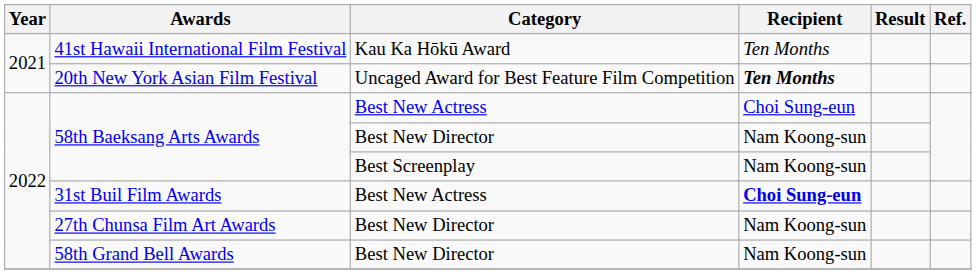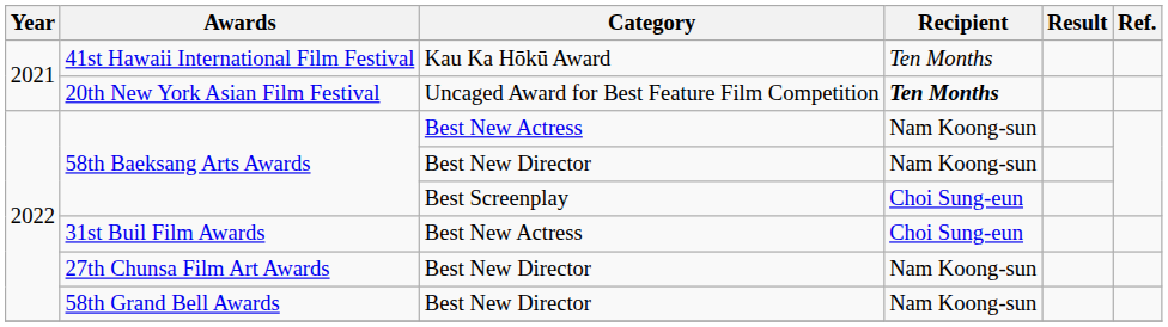58th Baeksang Arts Awards / Best New Actress | Recipient: Choi Sung-eun -> Nam Koong-sun
58th Baeksang Arts Awards / Best Screenplay | Recipient: Nam Koong-sun -> Choi Sung-eun
31st Buil Film Awards | Recipient: bold -> normal
